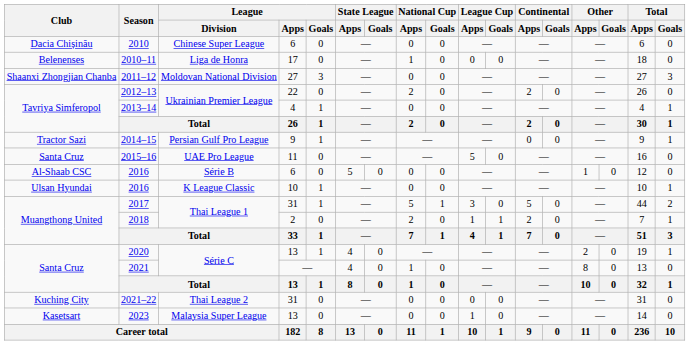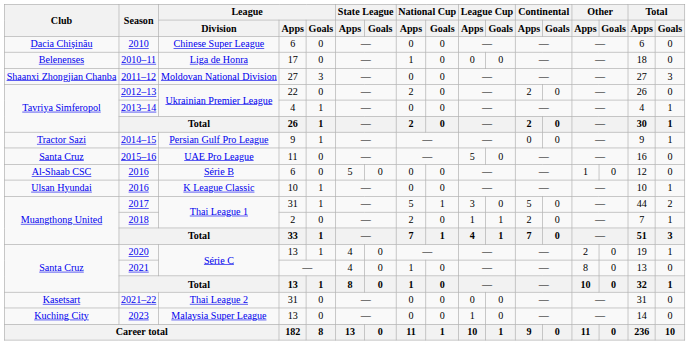2021–22 | Club: Kuching City -> Kasetsart
2023 | Club: Kasetsart -> Kuching City
